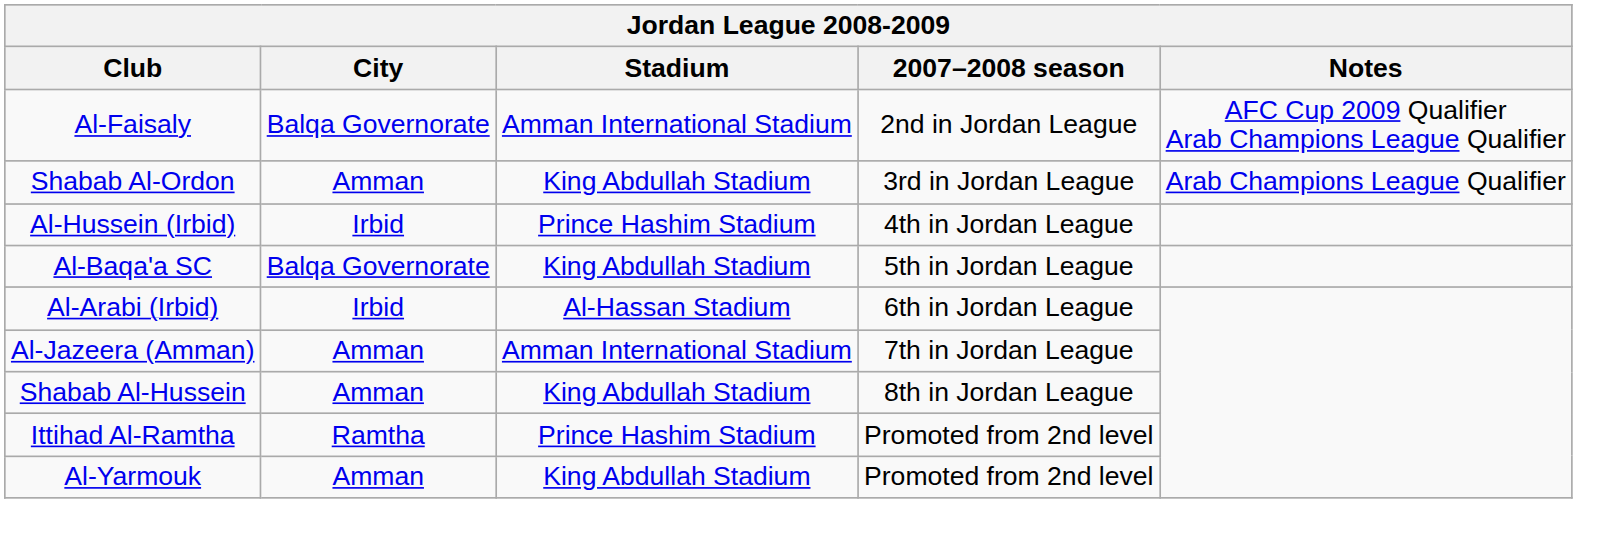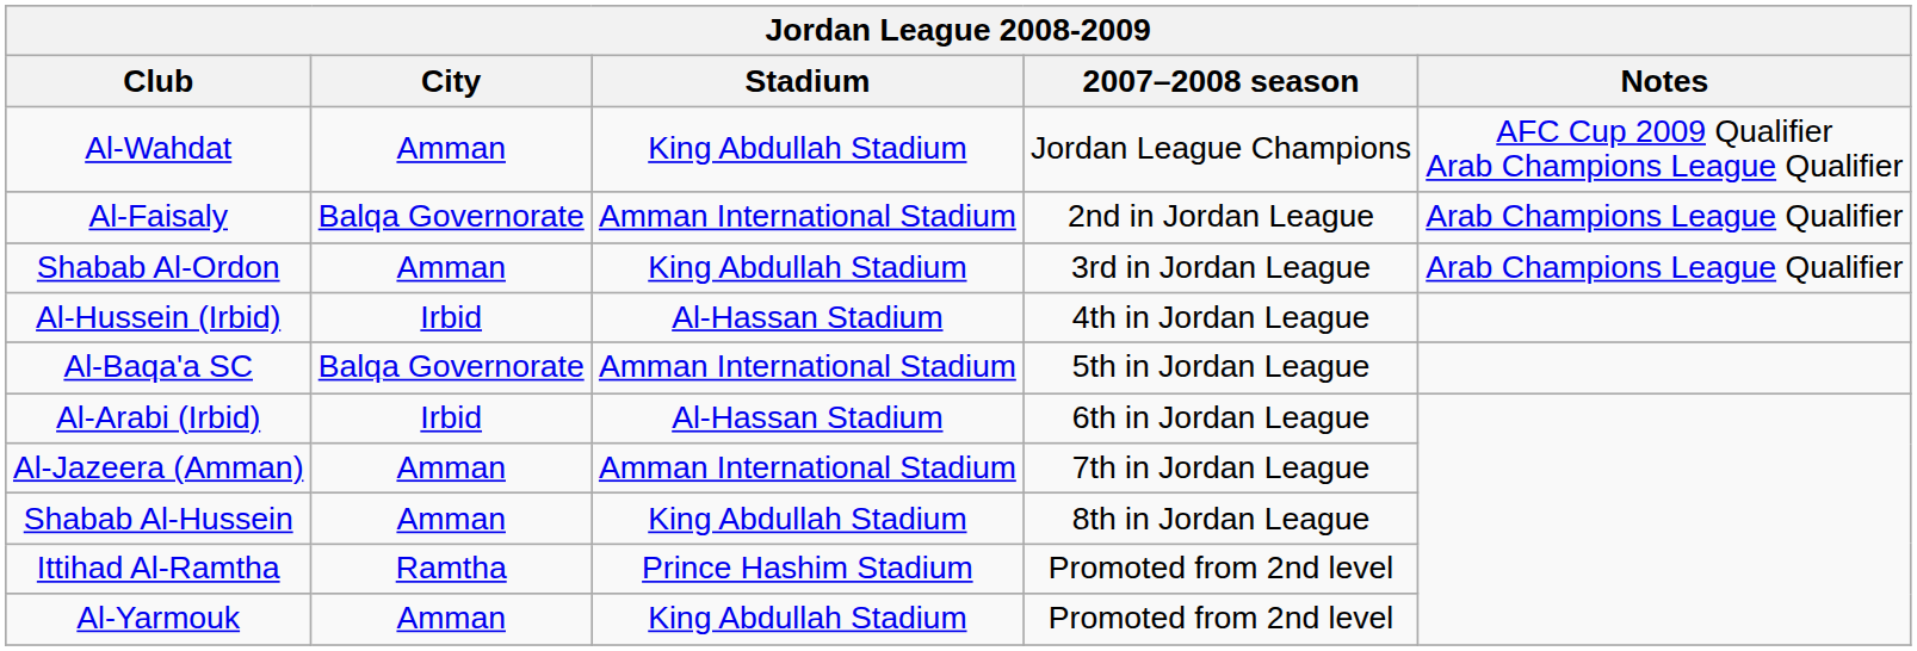+ row: Al-Wahdat | Amman | King Abdullah Stadium | Jordan League Champions | AFC Cup 2009 Qualifier Arab Champions League Qualifier
Al-Faisaly | Notes: AFC Cup 2009 Qualifier Arab Champions League Qualifier -> Arab Champions League Qualifier
Al-Hussein (Irbid) | Stadium: Prince Hashim Stadium -> Al-Hassan Stadium
Al-Baqa'a SC | Stadium: King Abdullah Stadium -> Amman International Stadium
